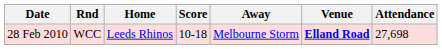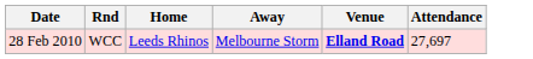- column: Score | 10-18
28 Feb 2010 | Attendance: 27,698 -> 27,697
